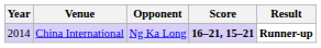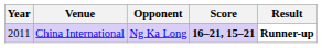China International | Year: 2014 -> 2011
